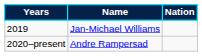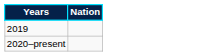- column: Name | Jan-Michael Williams | Andre Rampersad
